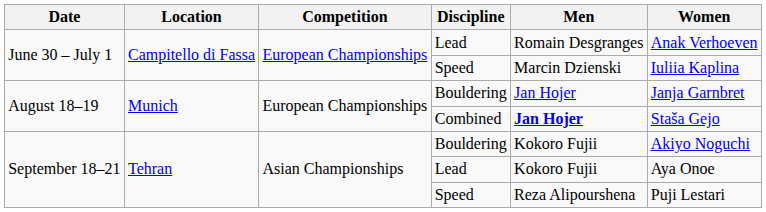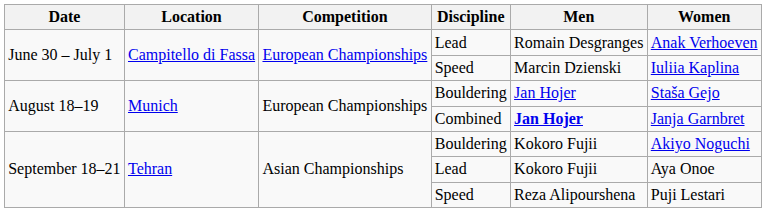August 18–19 / Bouldering | Women: Janja Garnbret -> Staša Gejo
Combined | Women: Staša Gejo -> Janja Garnbret
